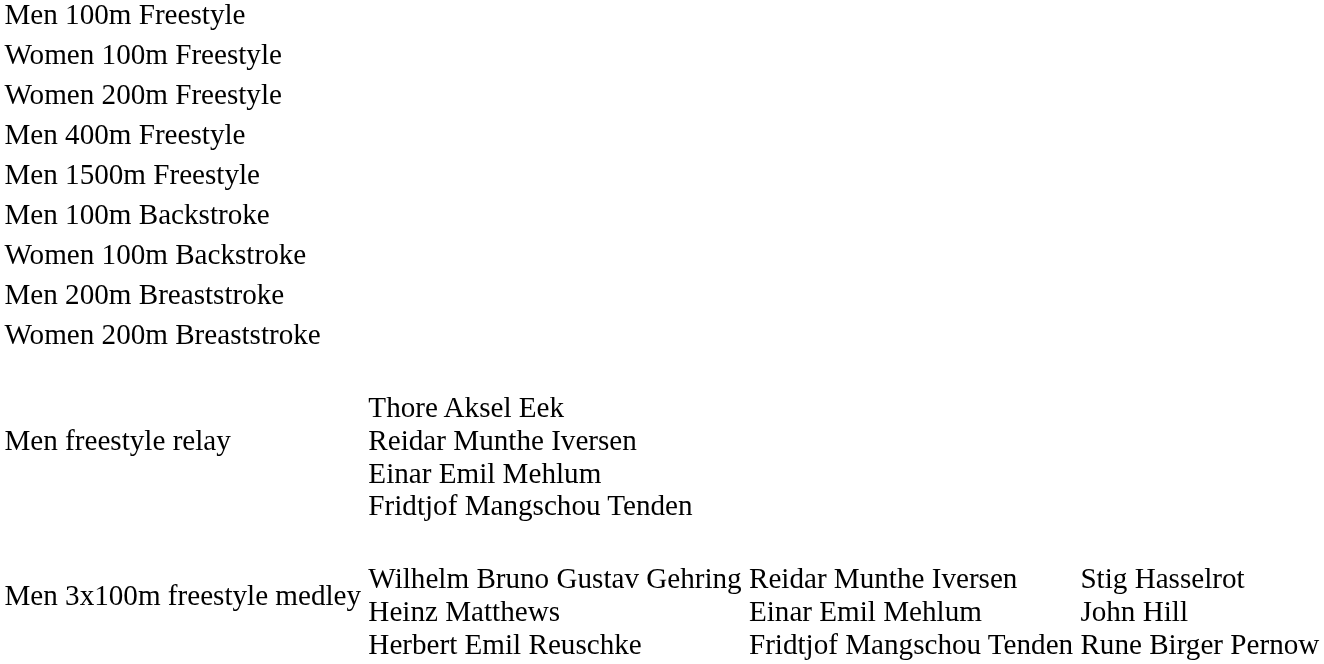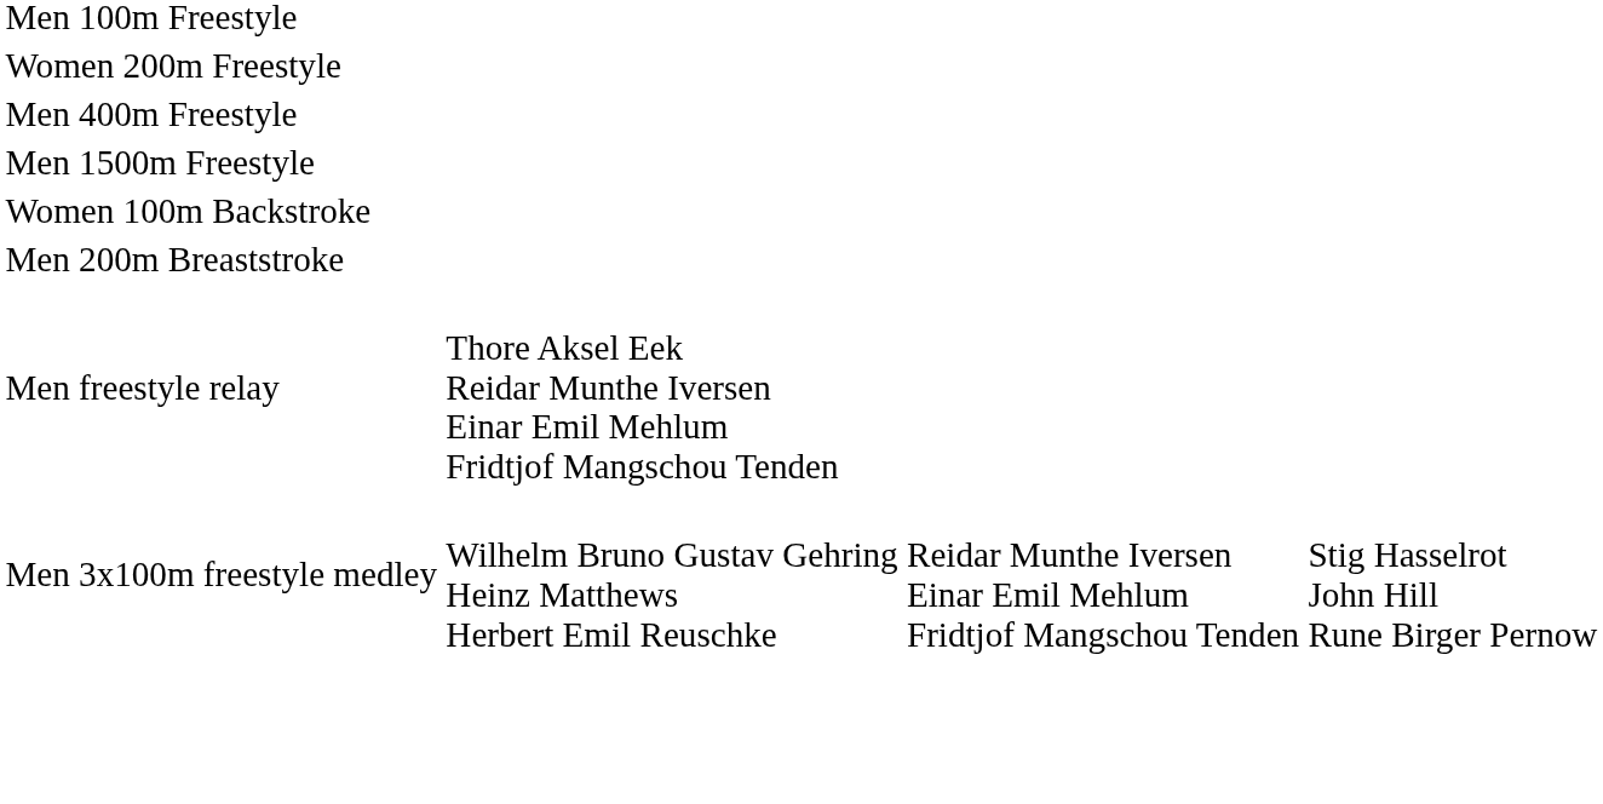- row: Women 100m Freestyle
- row: Men 100m Backstroke
- row: Women 200m Breaststroke
